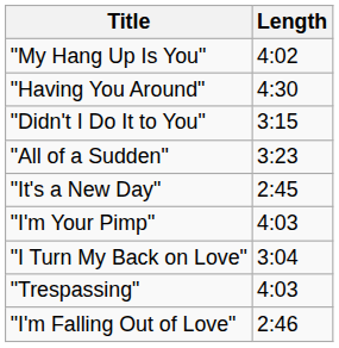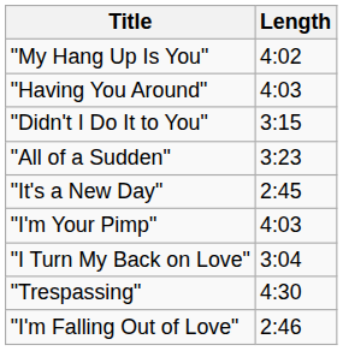"Having You Around" | Length: 4:30 -> 4:03
"Trespassing" | Length: 4:03 -> 4:30
